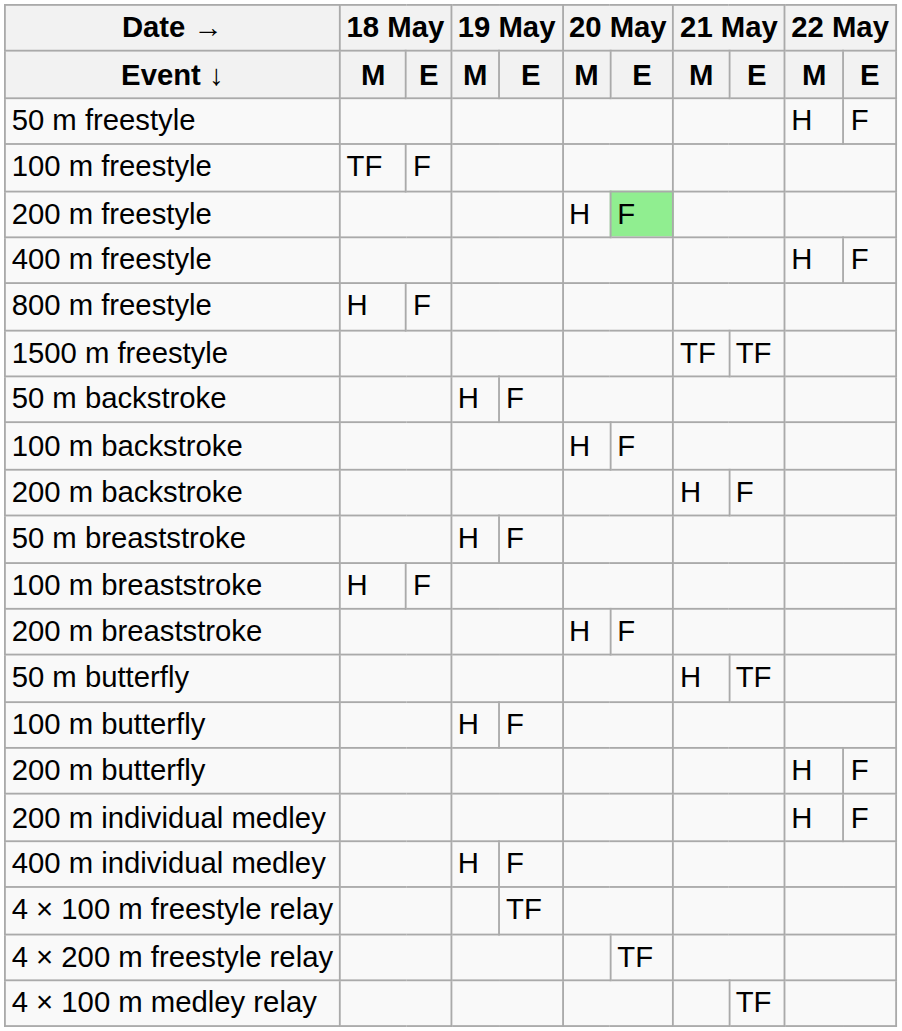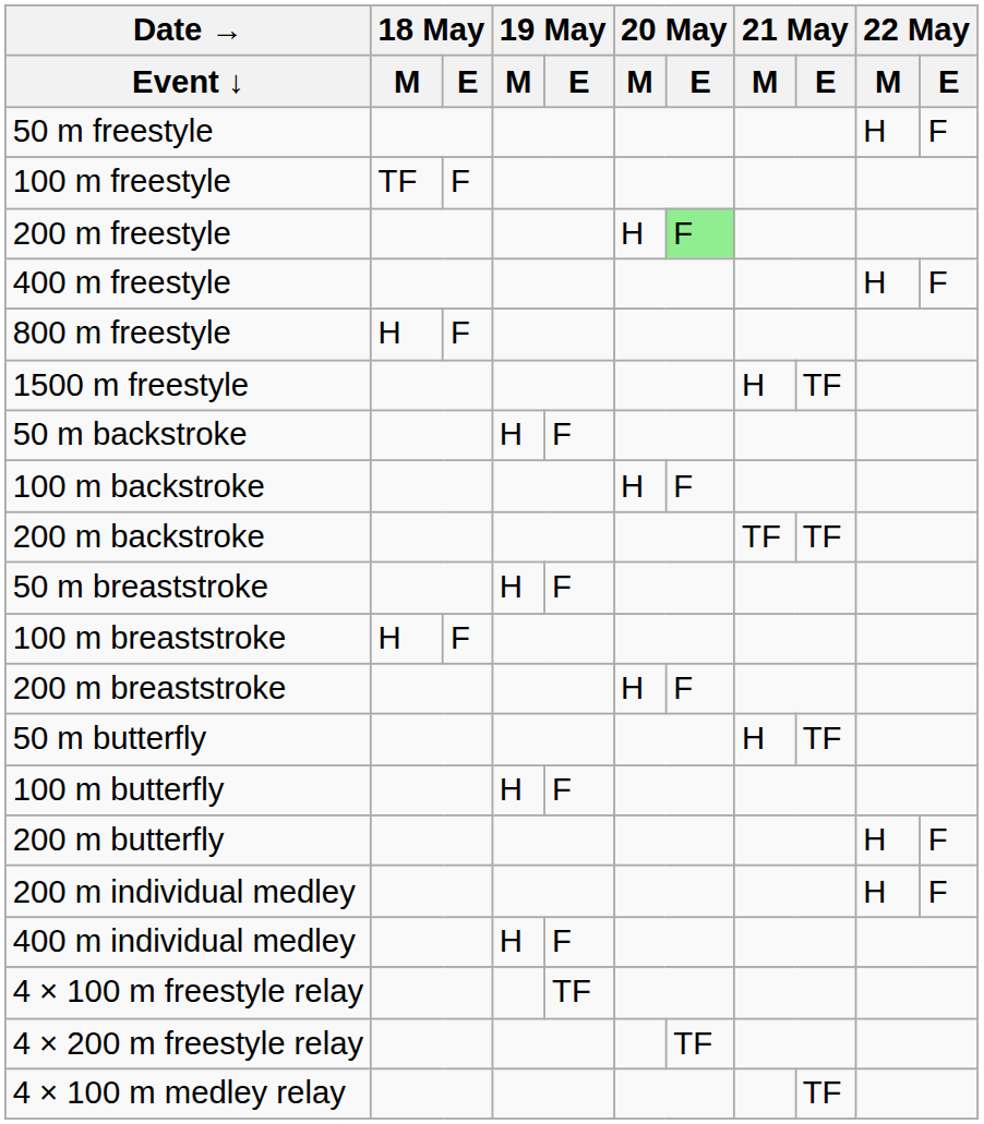1500 m freestyle | 21 May / M: TF -> H
200 m backstroke | 21 May / M: H -> TF
200 m backstroke | 21 May / E: F -> TF
